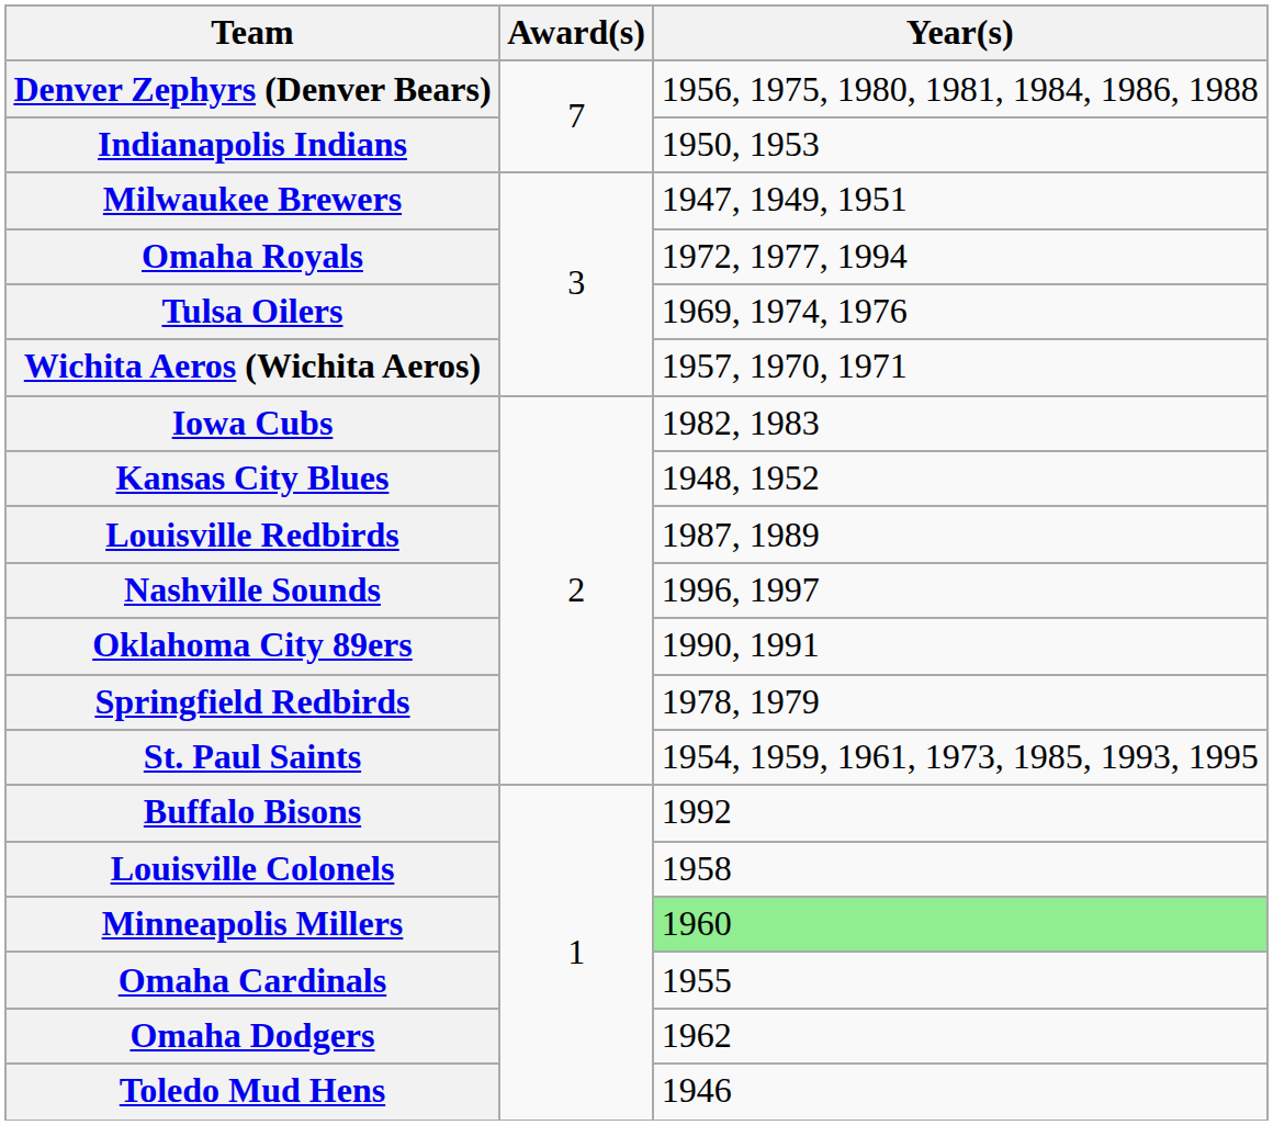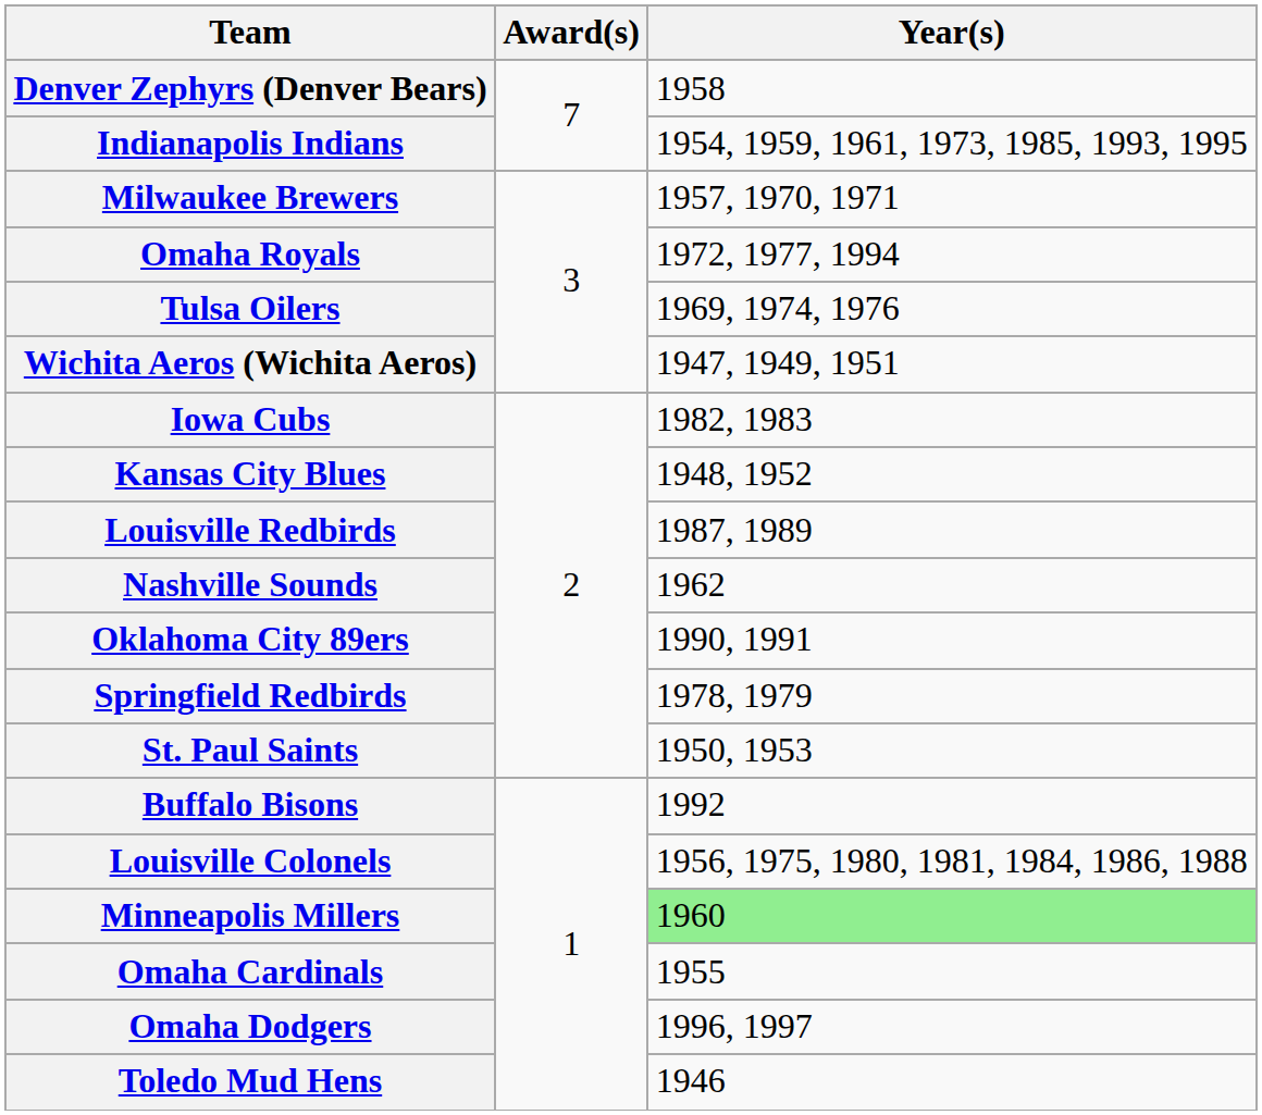Denver Zephyrs (Denver Bears) | Year(s): 1956, 1975, 1980, 1981, 1984, 1986, 1988 -> 1958
Indianapolis Indians | Year(s): 1950, 1953 -> 1954, 1959, 1961, 1973, 1985, 1993, 1995
Milwaukee Brewers | Year(s): 1947, 1949, 1951 -> 1957, 1970, 1971
Wichita Aeros (Wichita Aeros) | Year(s): 1957, 1970, 1971 -> 1947, 1949, 1951
Nashville Sounds | Year(s): 1996, 1997 -> 1962
St. Paul Saints | Year(s): 1954, 1959, 1961, 1973, 1985, 1993, 1995 -> 1950, 1953
Louisville Colonels | Year(s): 1958 -> 1956, 1975, 1980, 1981, 1984, 1986, 1988
Omaha Dodgers | Year(s): 1962 -> 1996, 1997
